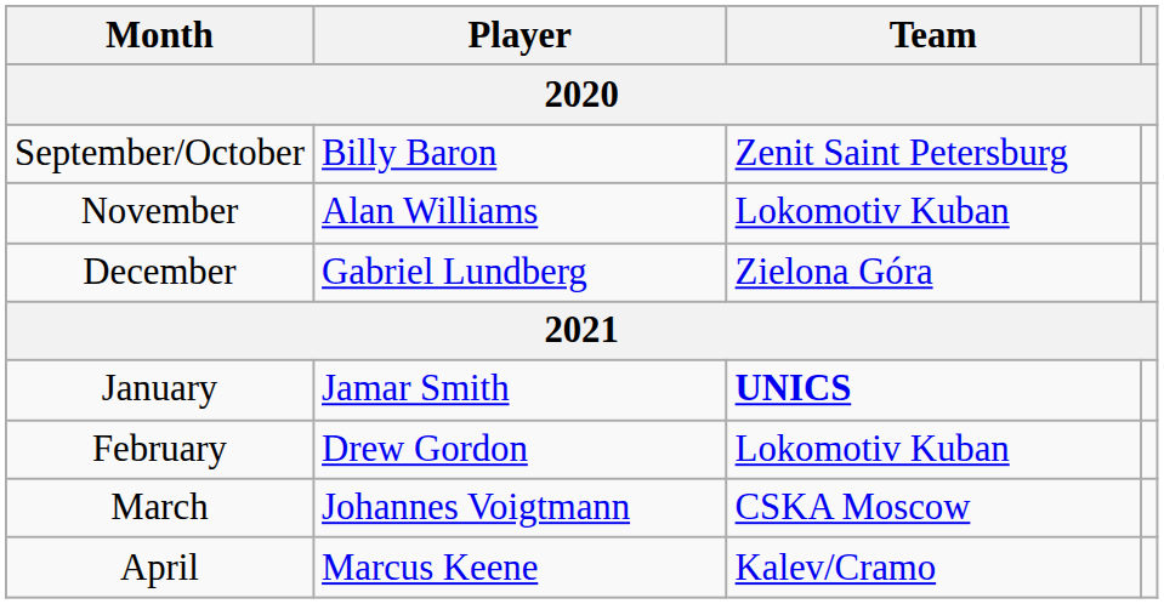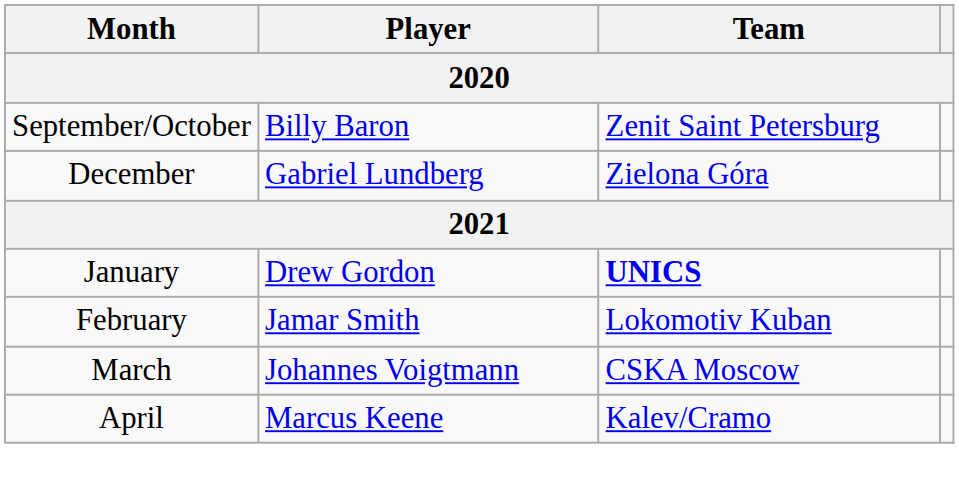- row: November | Alan Williams | Lokomotiv Kuban
January | Player: Jamar Smith -> Drew Gordon
February | Player: Drew Gordon -> Jamar Smith
